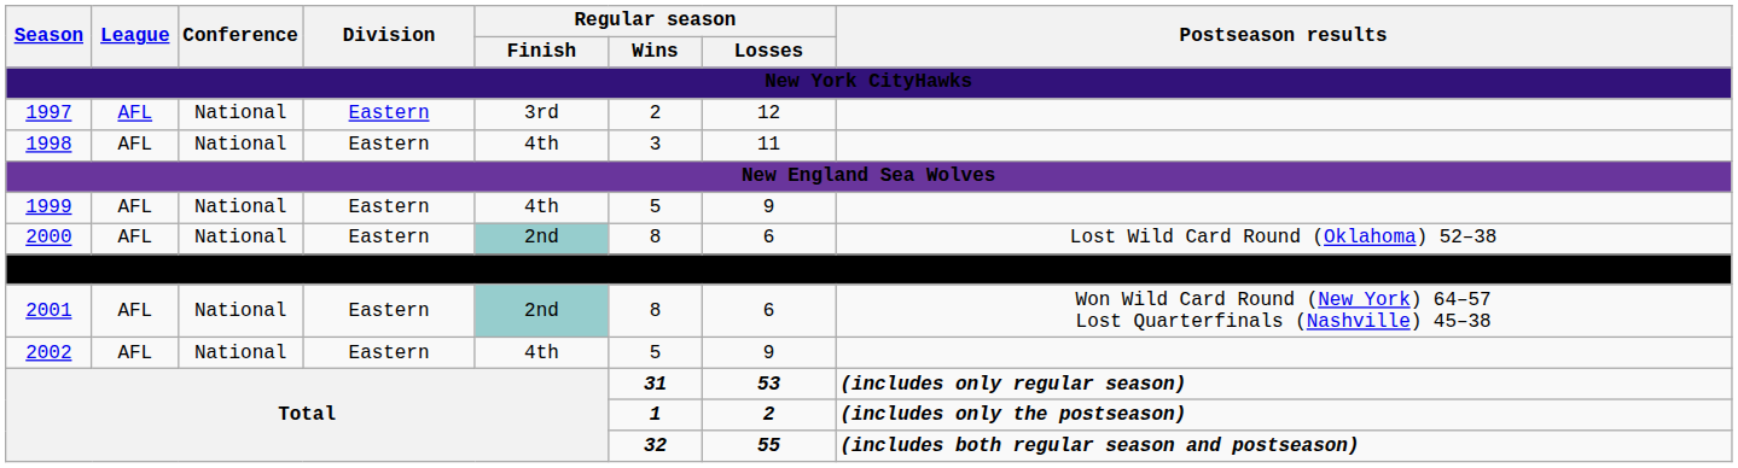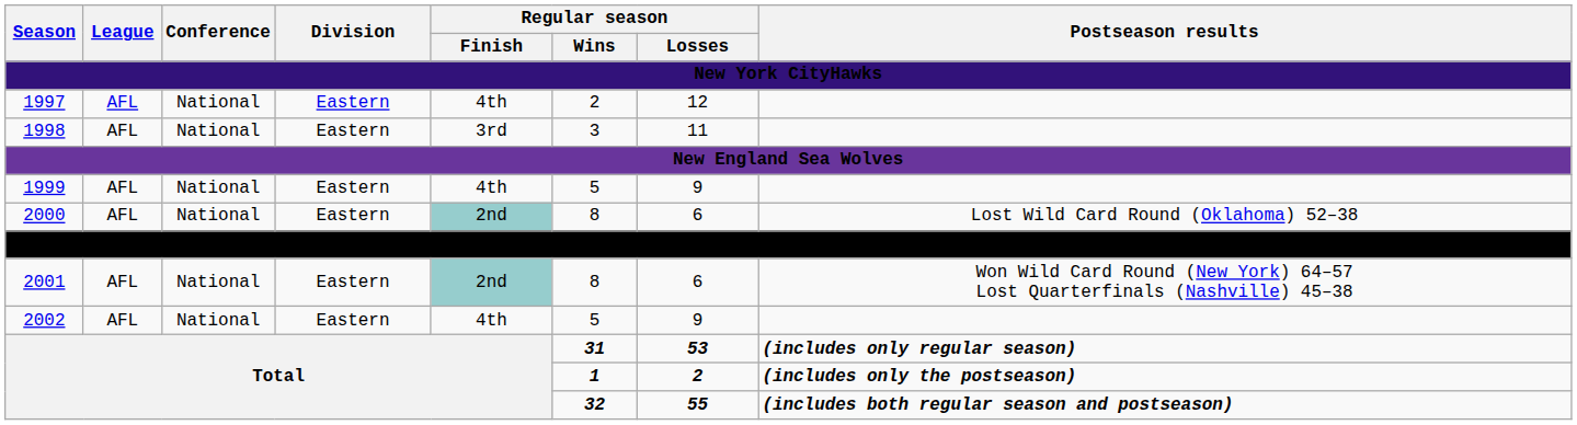1997 | Regular season / Finish: 3rd -> 4th
1998 | Regular season / Finish: 4th -> 3rd
